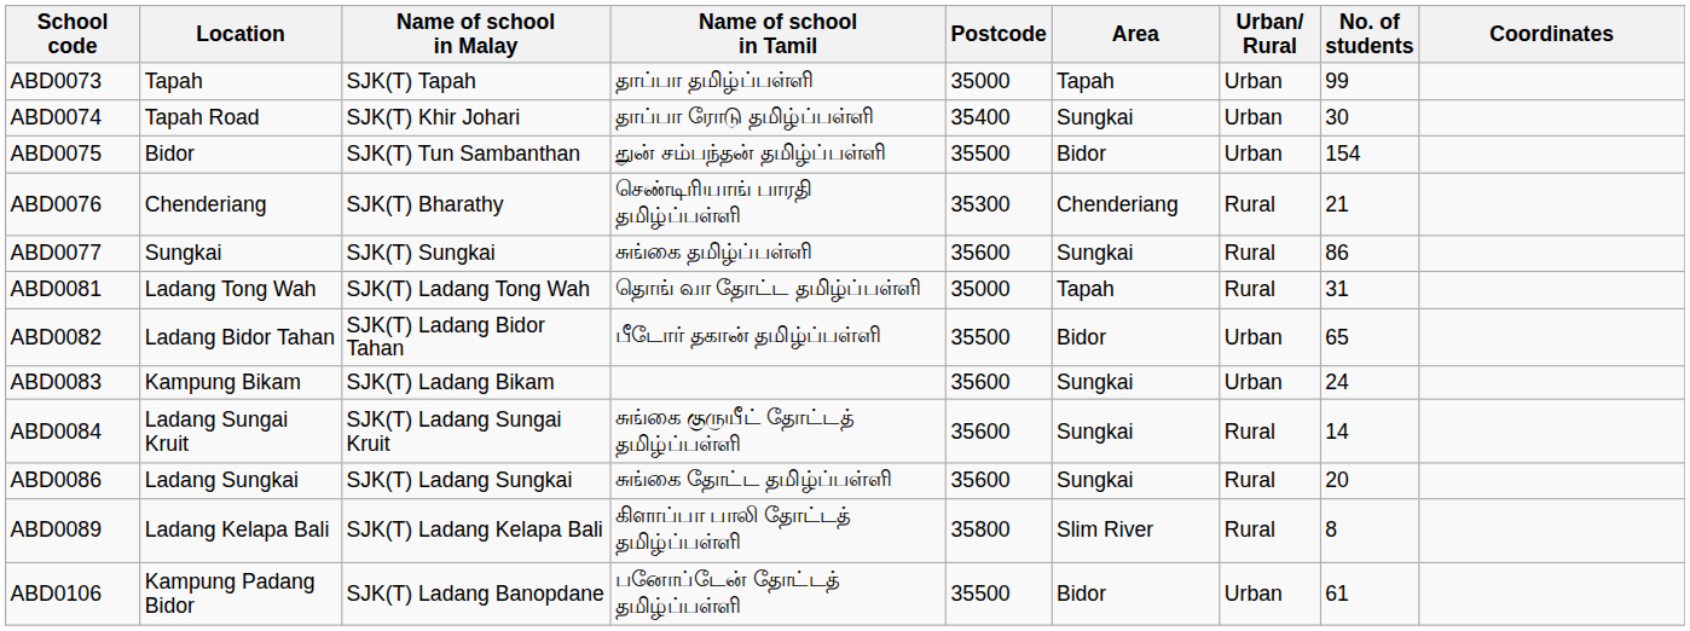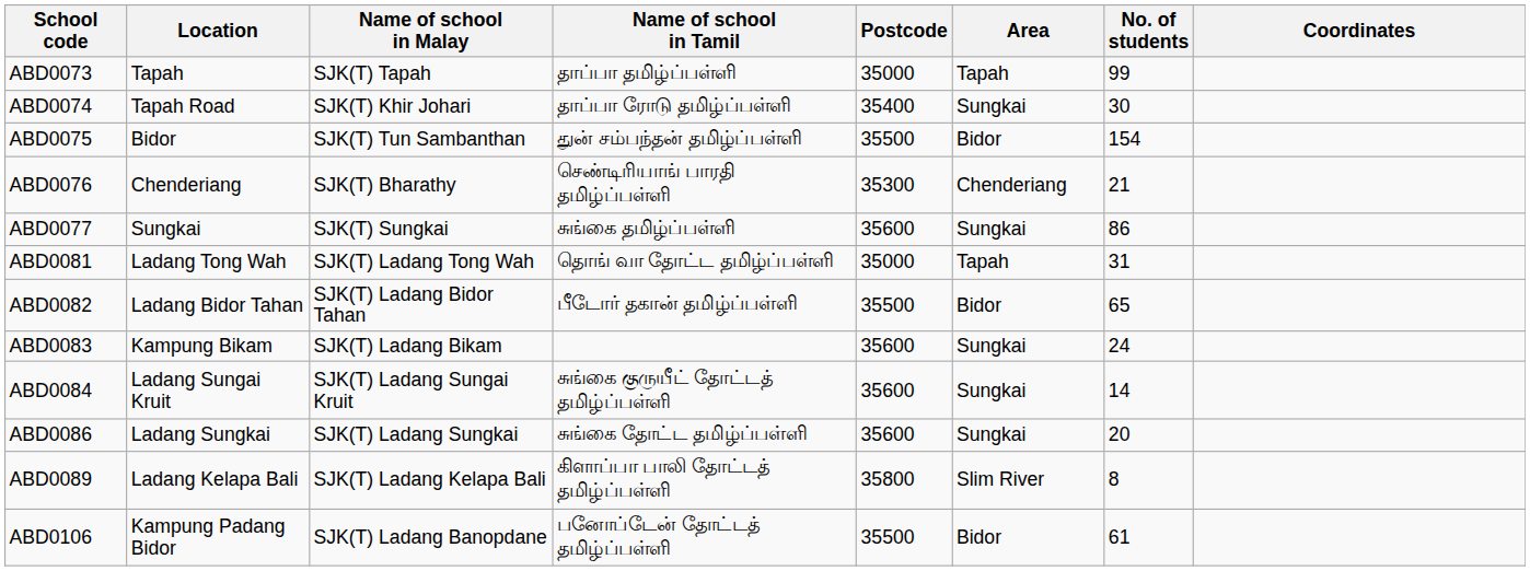- column: Urban/ Rural | Urban | Urban | Urban | Rural | Rural | Rural | Urban | Urban | Rural | Rural | Rural | Urban
